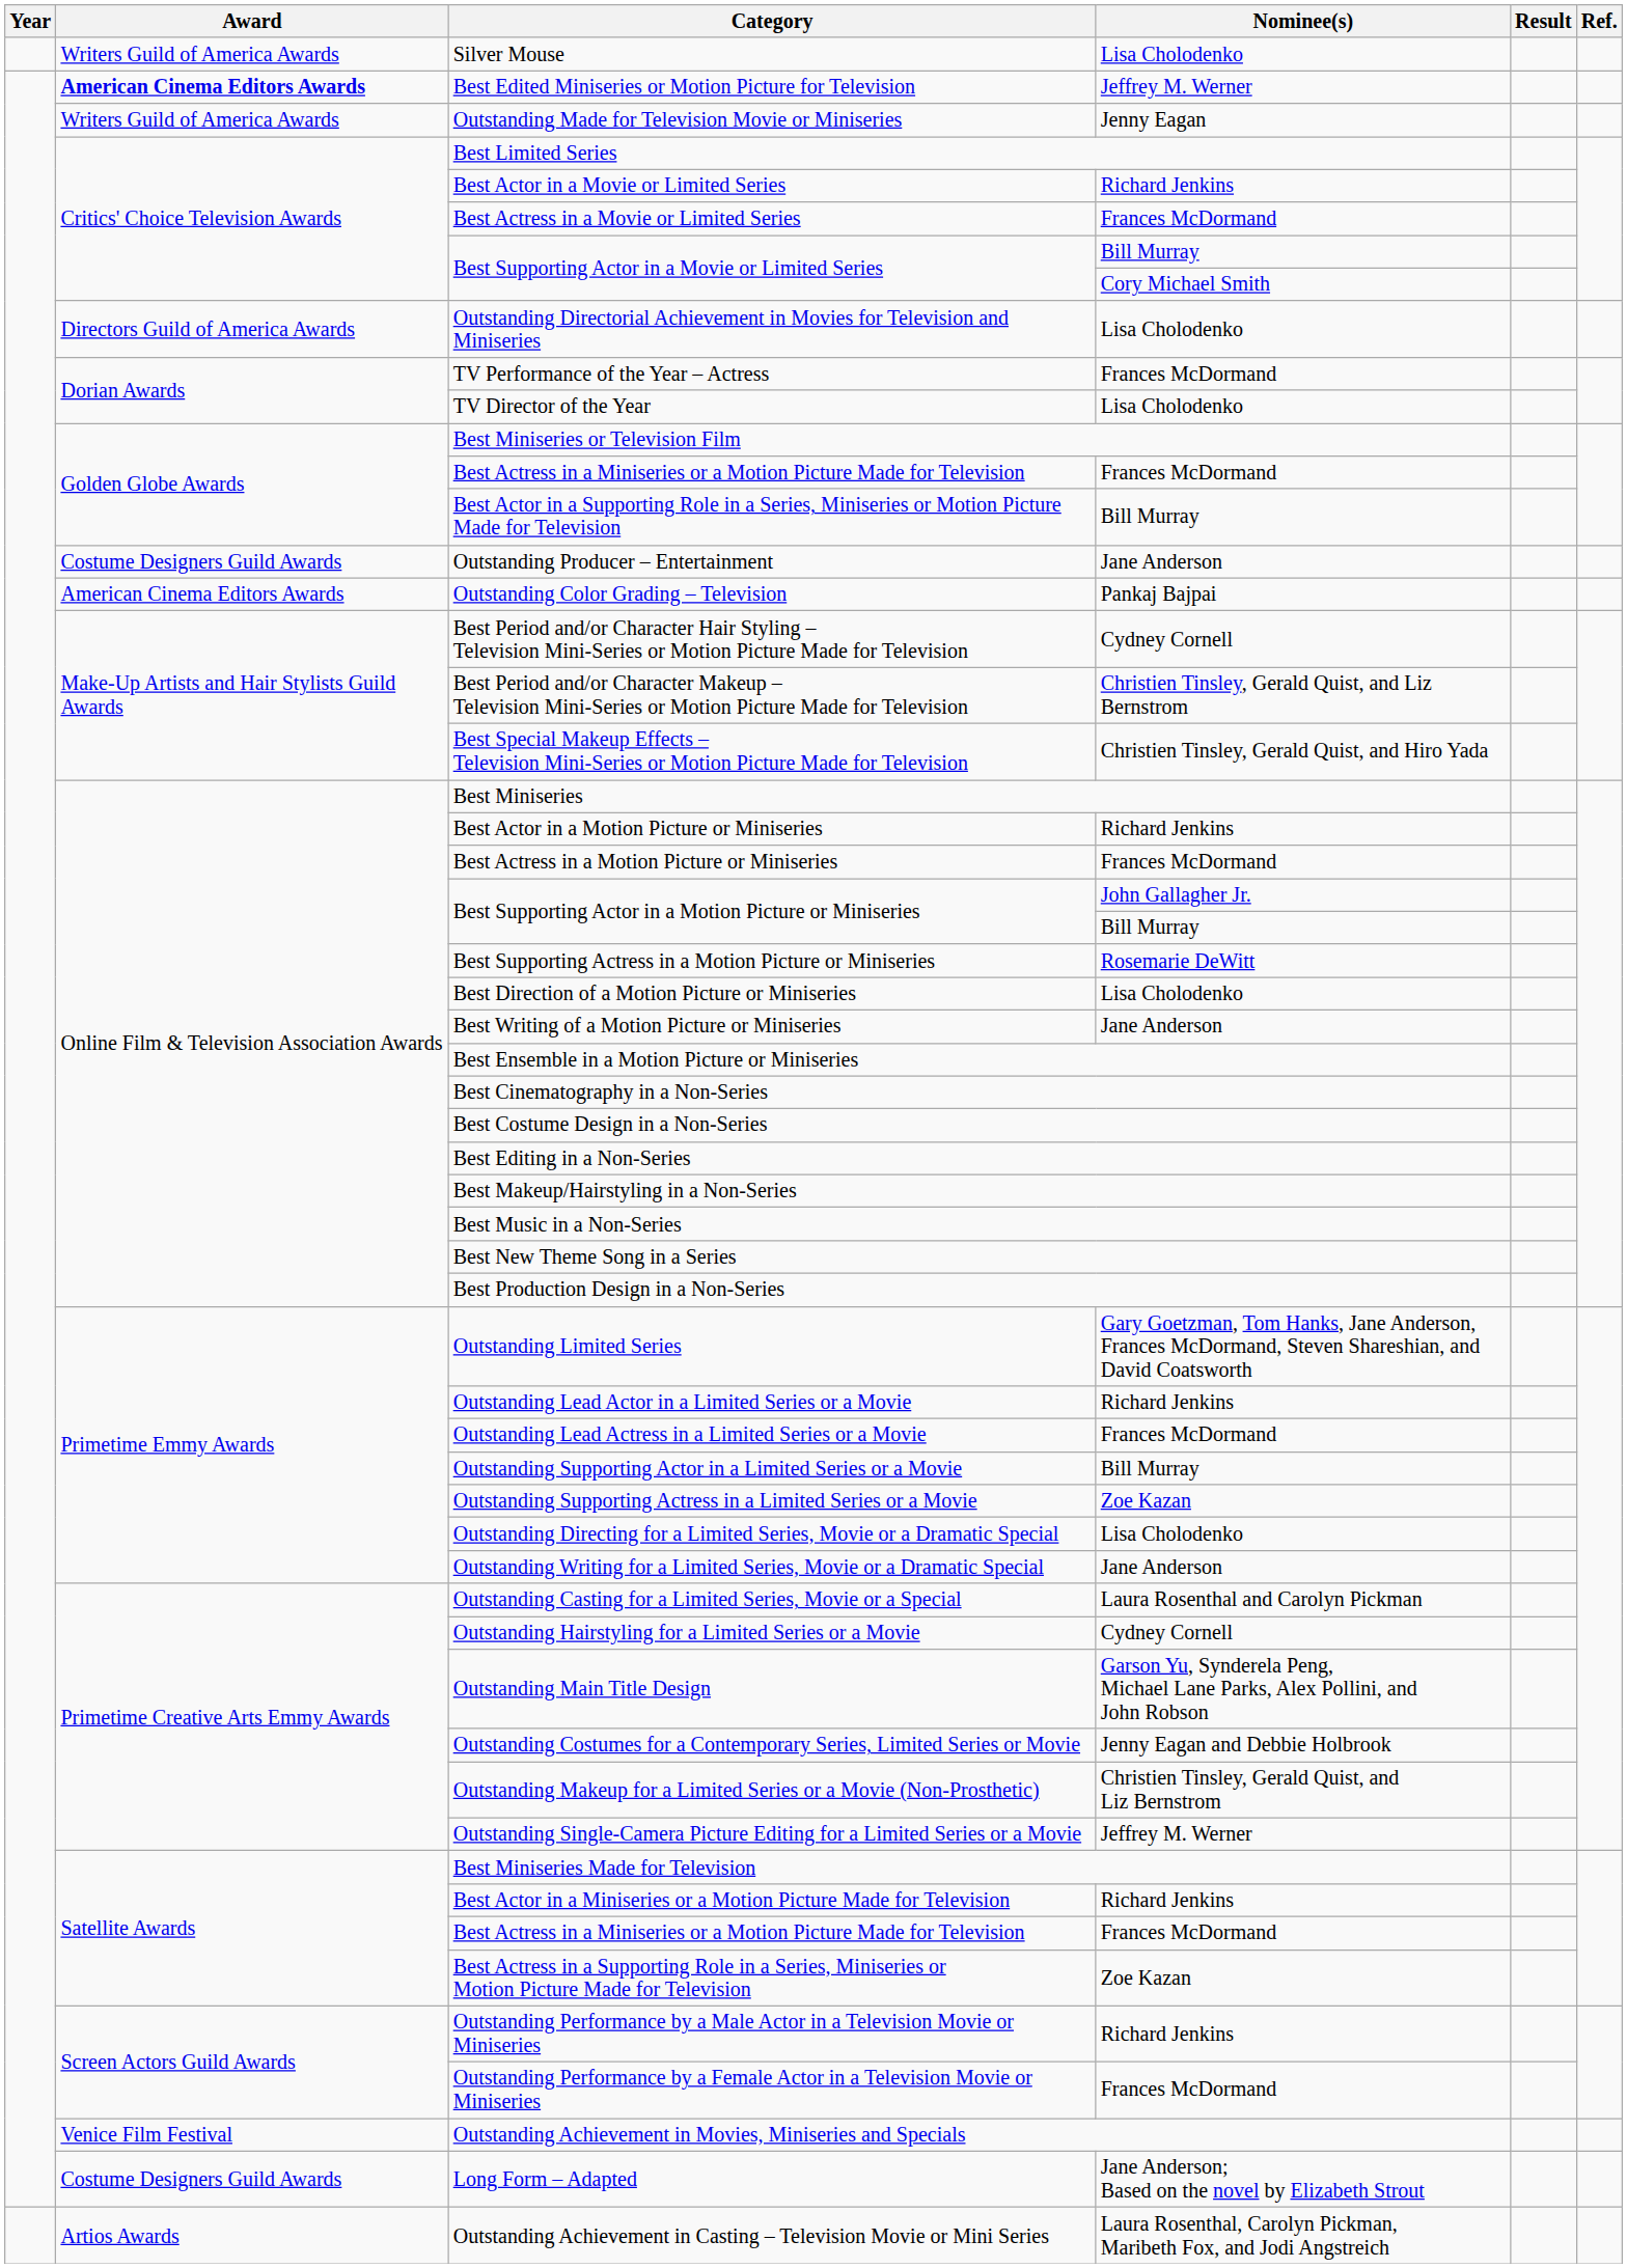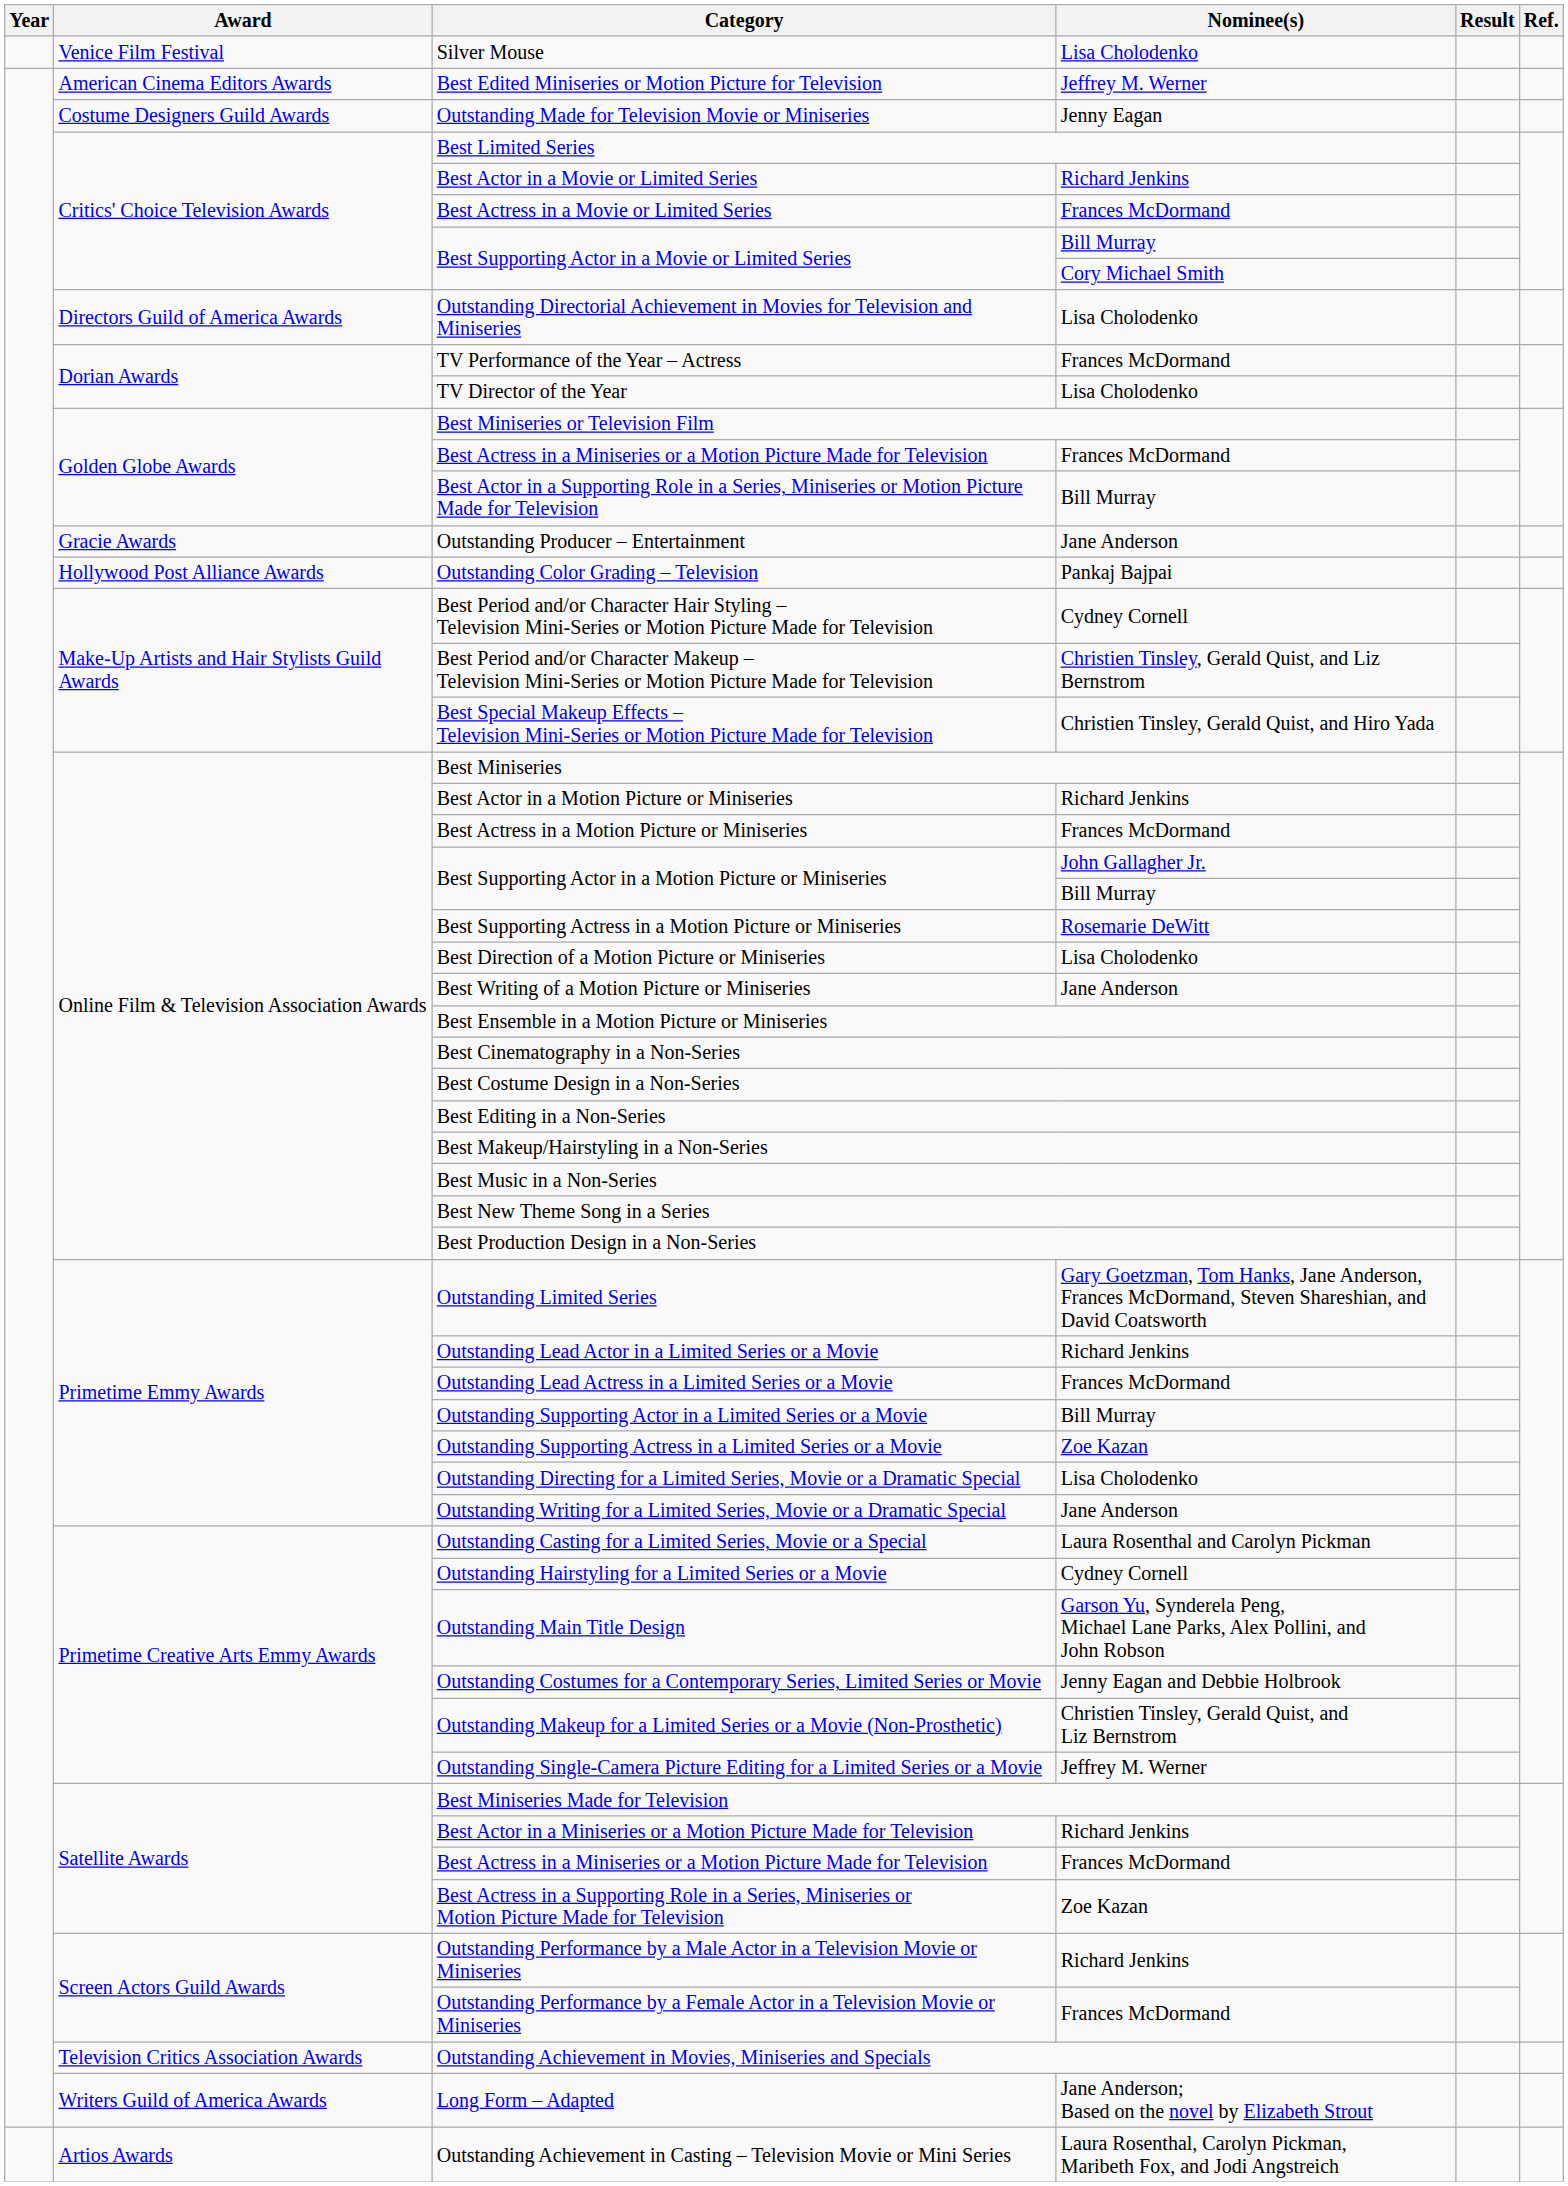Silver Mouse | Award: Writers Guild of America Awards -> Venice Film Festival
Best Edited Miniseries or Motion Picture for Television | Award: bold -> normal
Outstanding Made for Television Movie or Miniseries | Award: Writers Guild of America Awards -> Costume Designers Guild Awards
Outstanding Producer – Entertainment | Award: Costume Designers Guild Awards -> Gracie Awards
Outstanding Color Grading – Television | Award: American Cinema Editors Awards -> Hollywood Post Alliance Awards
Outstanding Achievement in Movies, Miniseries and Specials | Award: Venice Film Festival -> Television Critics Association Awards
Long Form – Adapted | Award: Costume Designers Guild Awards -> Writers Guild of America Awards
